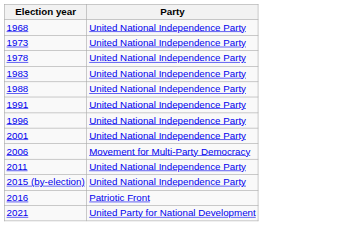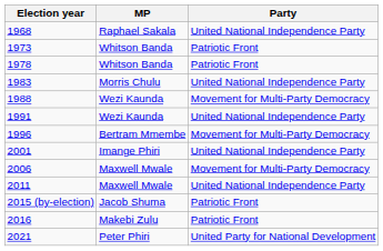+ column: MP | Raphael Sakala | Whitson Banda | Whitson Banda | Morris Chulu | Wezi Kaunda | Wezi Kaunda | Bertram Mmembe | Imange Phiri | Maxwell Mwale | Maxwell Mwale | Jacob Shuma | Makebi Zulu | Peter Phiri
1973 | Party: United National Independence Party -> Patriotic Front
1978 | Party: United National Independence Party -> Patriotic Front
1988 | Party: United National Independence Party -> Movement for Multi-Party Democracy
1996 | Party: United National Independence Party -> Movement for Multi-Party Democracy
2015 (by-election) | Party: United National Independence Party -> Patriotic Front
